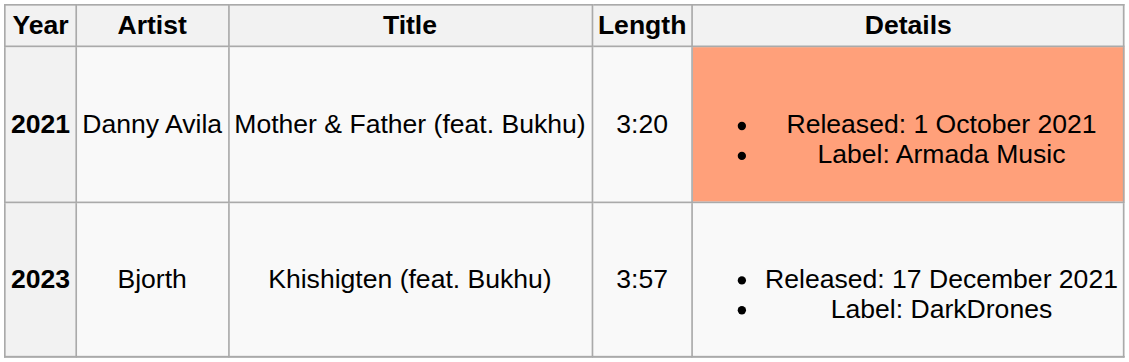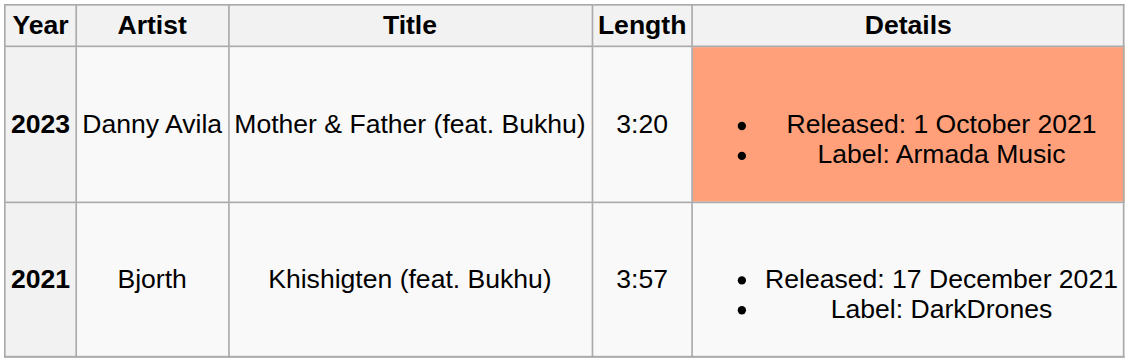Danny Avila | Year: 2021 -> 2023
Bjorth | Year: 2023 -> 2021
